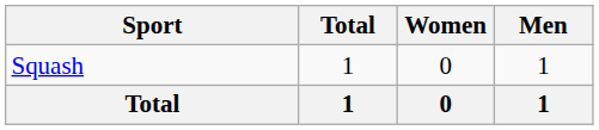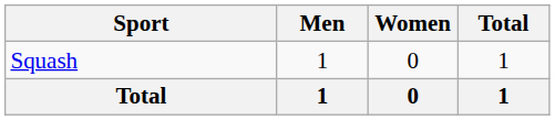columns swapped: Men <-> Total
